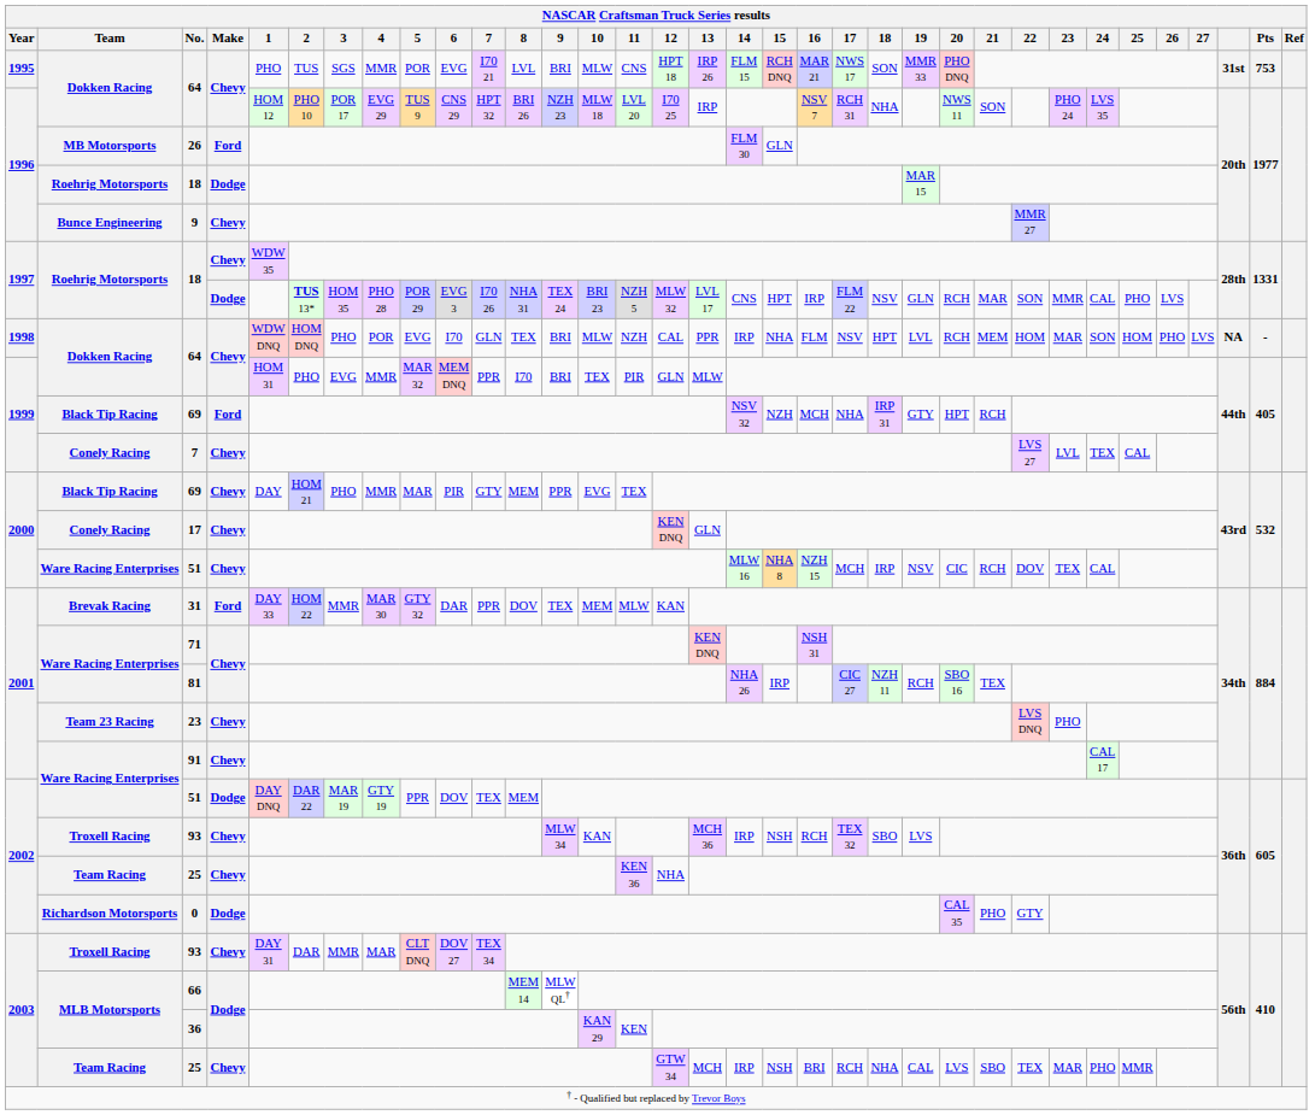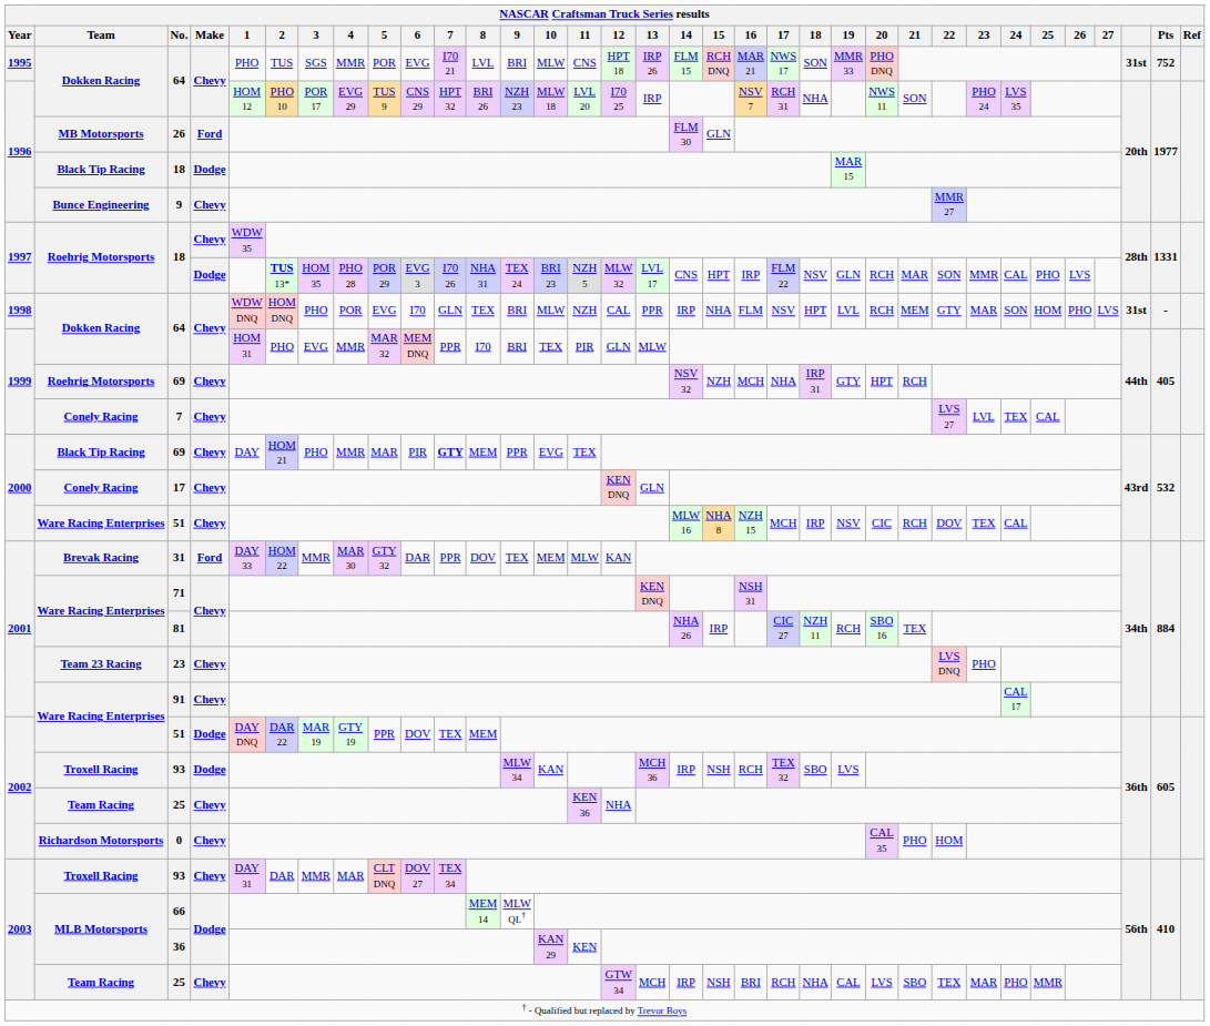1995 / 64 | Pts: 753 -> 752
1996 / 18 | Team: Roehrig Motorsports -> Black Tip Racing
1998 / 64 | 22: HOM -> GTY
1998 / 64 | column 32: NA -> 31st
1999 / 69 | Team: Black Tip Racing -> Roehrig Motorsports
1999 / 69 | Make: Ford -> Chevy
2000 / 69 | 7: normal -> bold
2002 / 93 | Make: Chevy -> Dodge
0 | Make: Dodge -> Chevy
0 | 22: GTY -> HOM
